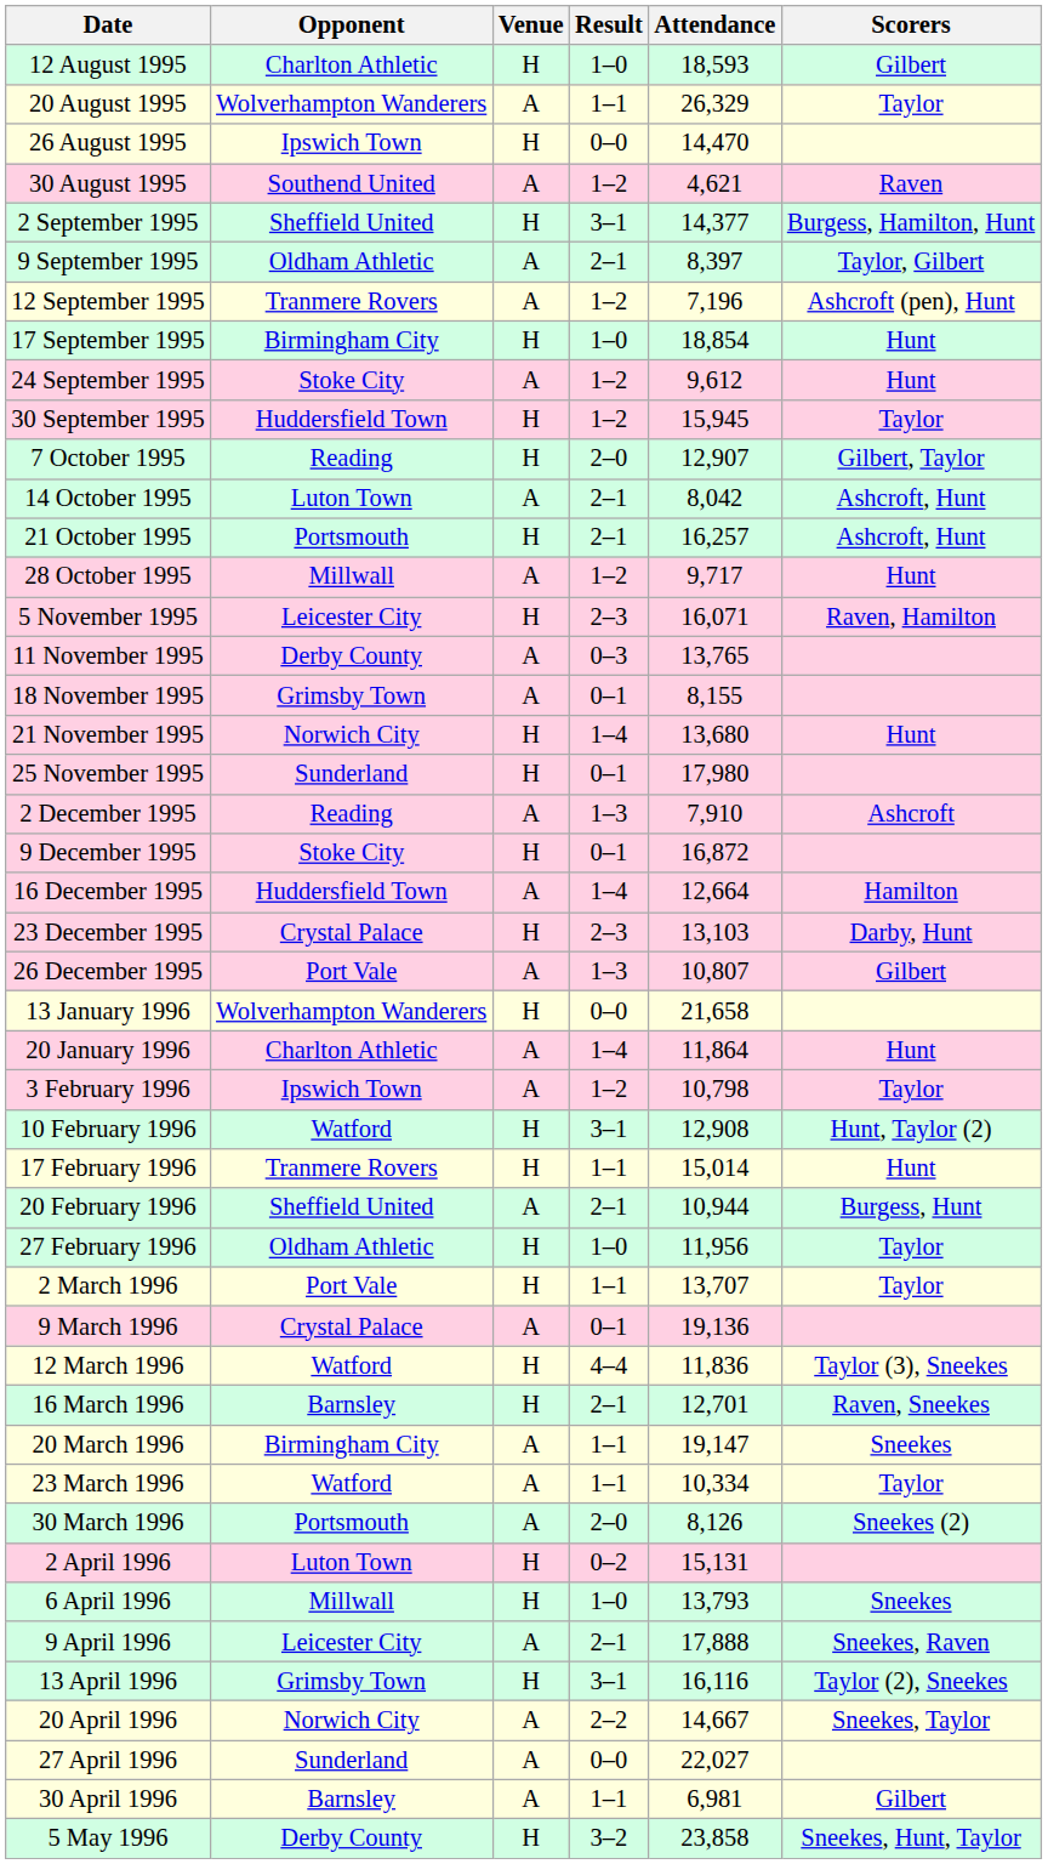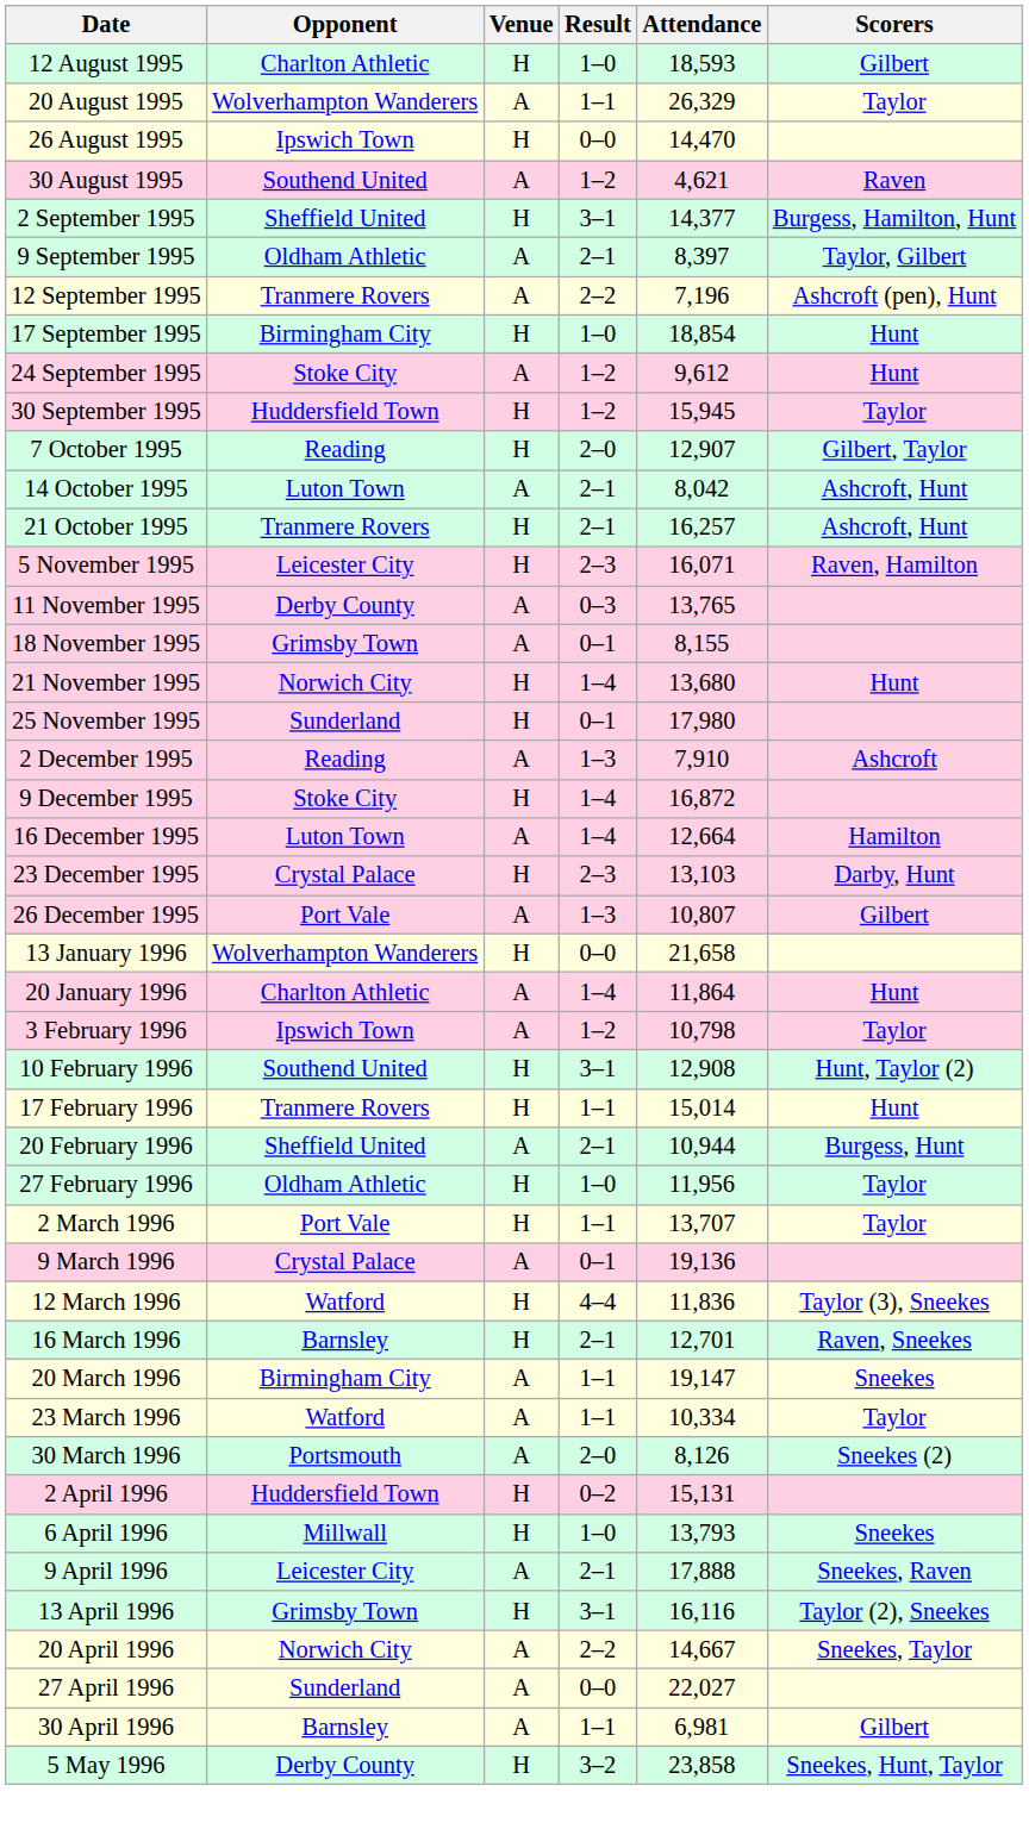12 September 1995 | Result: 1–2 -> 2–2
21 October 1995 | Opponent: Portsmouth -> Tranmere Rovers
- row: 28 October 1995 | Millwall | A | 1–2 | 9,717 | Hunt
9 December 1995 | Result: 0–1 -> 1–4
16 December 1995 | Opponent: Huddersfield Town -> Luton Town
10 February 1996 | Opponent: Watford -> Southend United
2 April 1996 | Opponent: Luton Town -> Huddersfield Town
